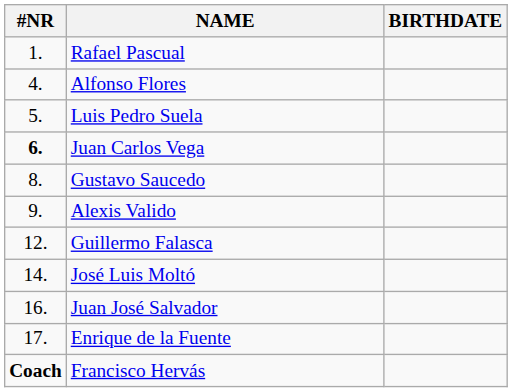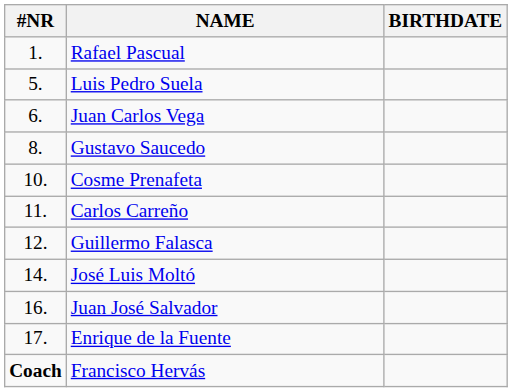- row: 4. | Alfonso Flores
Juan Carlos Vega | #NR: bold -> normal
- row: 9. | Alexis Valido
+ row: 10. | Cosme Prenafeta
+ row: 11. | Carlos Carreño
